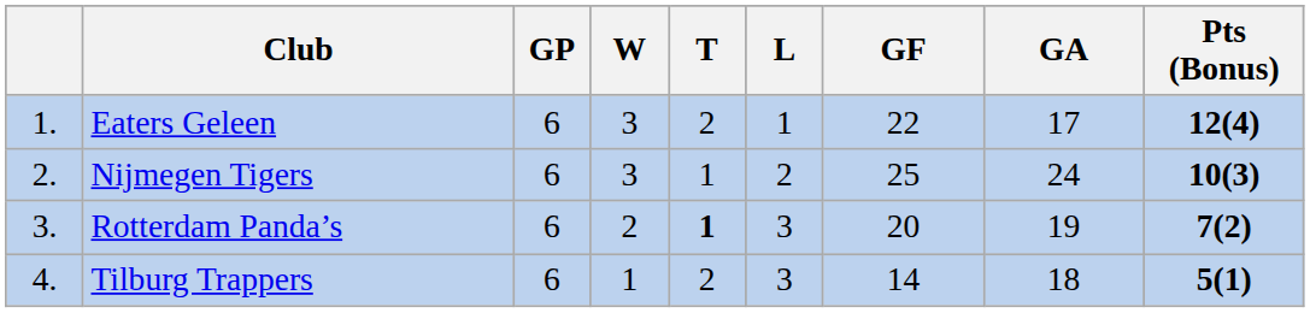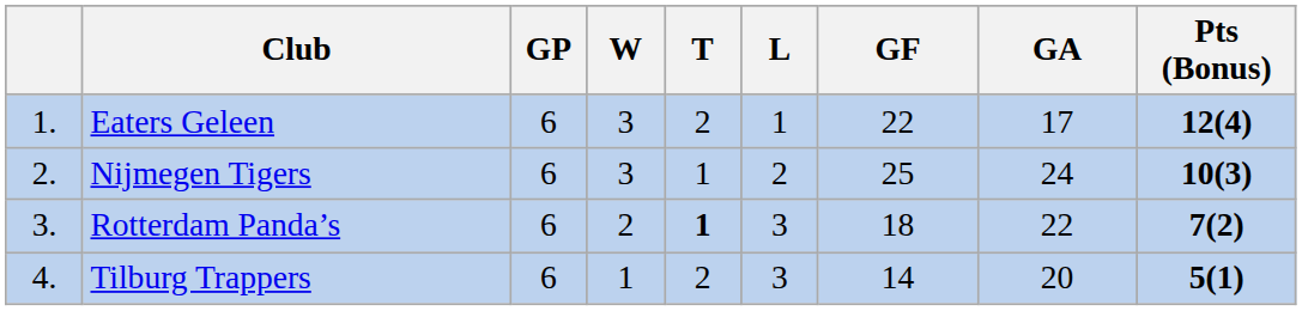Rotterdam Panda’s | GF: 20 -> 18
Rotterdam Panda’s | GA: 19 -> 22
Tilburg Trappers | GA: 18 -> 20
